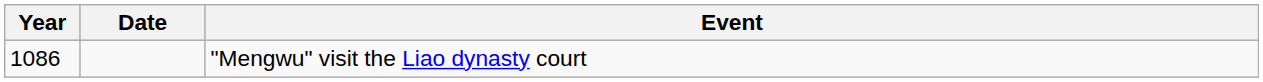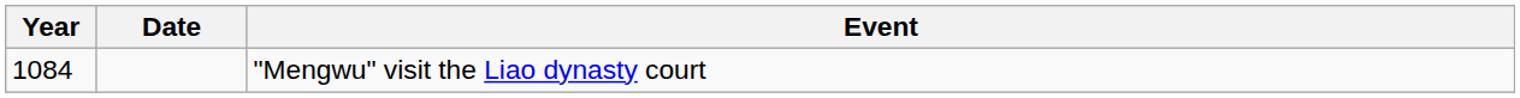"Mengwu" visit the Liao dynasty court | Year: 1086 -> 1084
